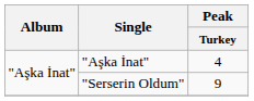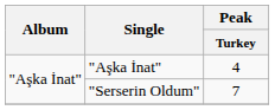"Serserin Oldum" | Peak / Turkey: 9 -> 7
